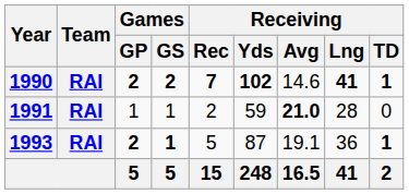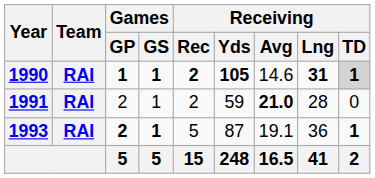1990 | Games / GP: 2 -> 1
1990 | Games / GS: 2 -> 1
1990 | Receiving / Rec: 7 -> 2
1990 | Receiving / Yds: 102 -> 105
1990 | Receiving / Lng: 41 -> 31
1990 | Receiving / TD: no background -> lightgrey background
1991 | Games / GP: 1 -> 2
